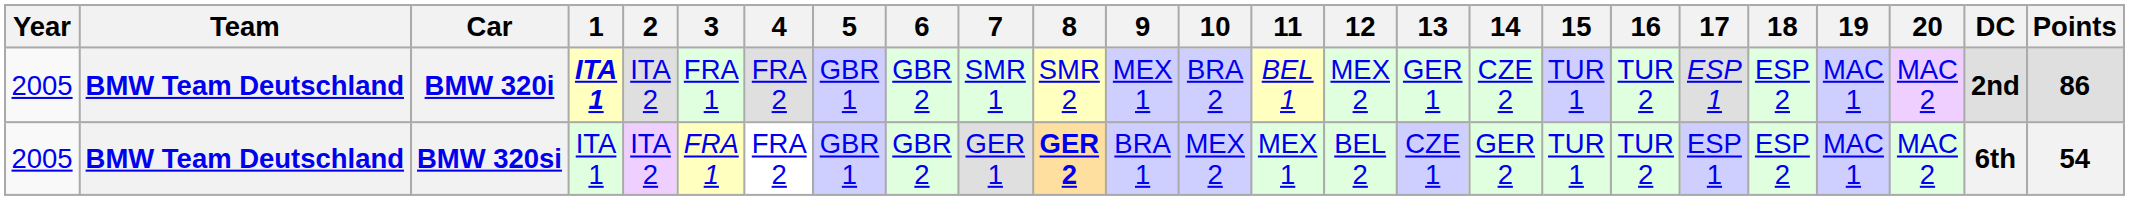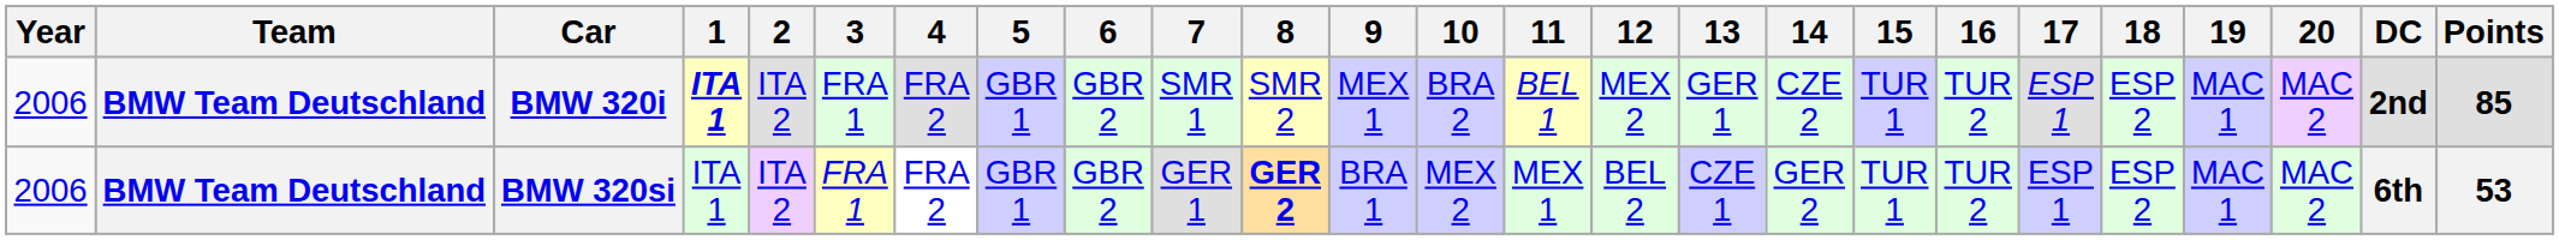BMW 320i | Year: 2005 -> 2006
BMW 320i | Points: 86 -> 85
BMW 320si | Year: 2005 -> 2006
BMW 320si | Points: 54 -> 53
